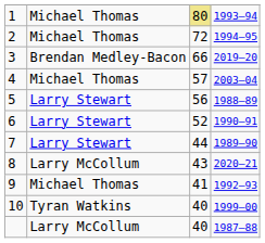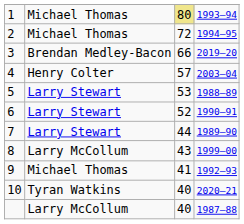4 | column 2: Michael Thomas -> Henry Colter
5 | column 3: 56 -> 53
8 | column 4: 2020–21 -> 1999–00
10 | column 4: 1999–00 -> 2020–21
